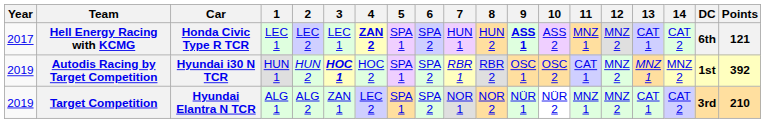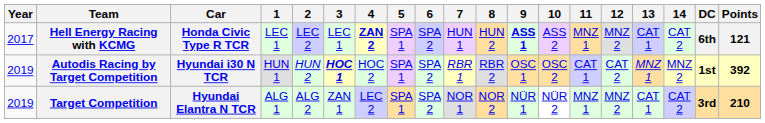Autodis Racing by Target Competition | 12: MNZ 2 -> CAT 2
